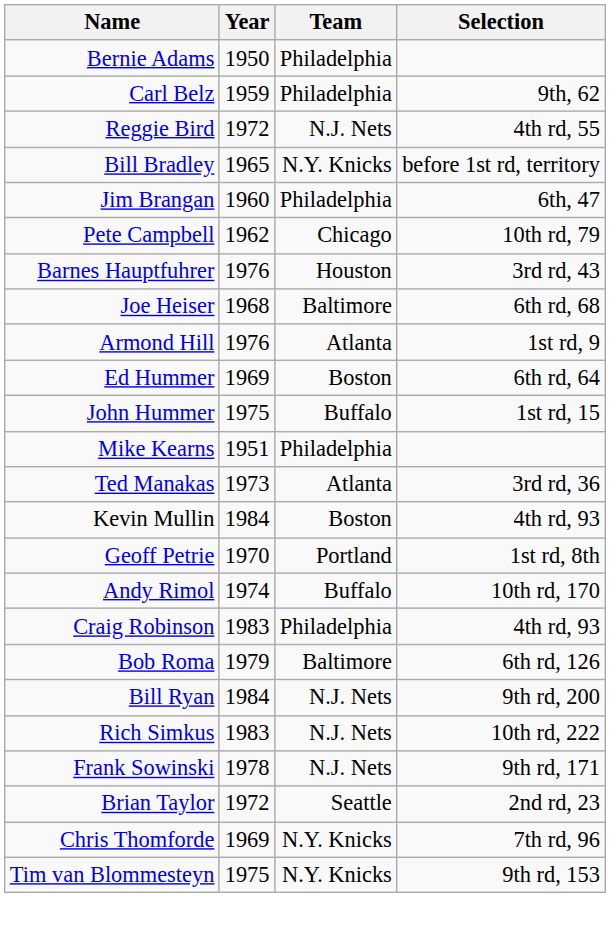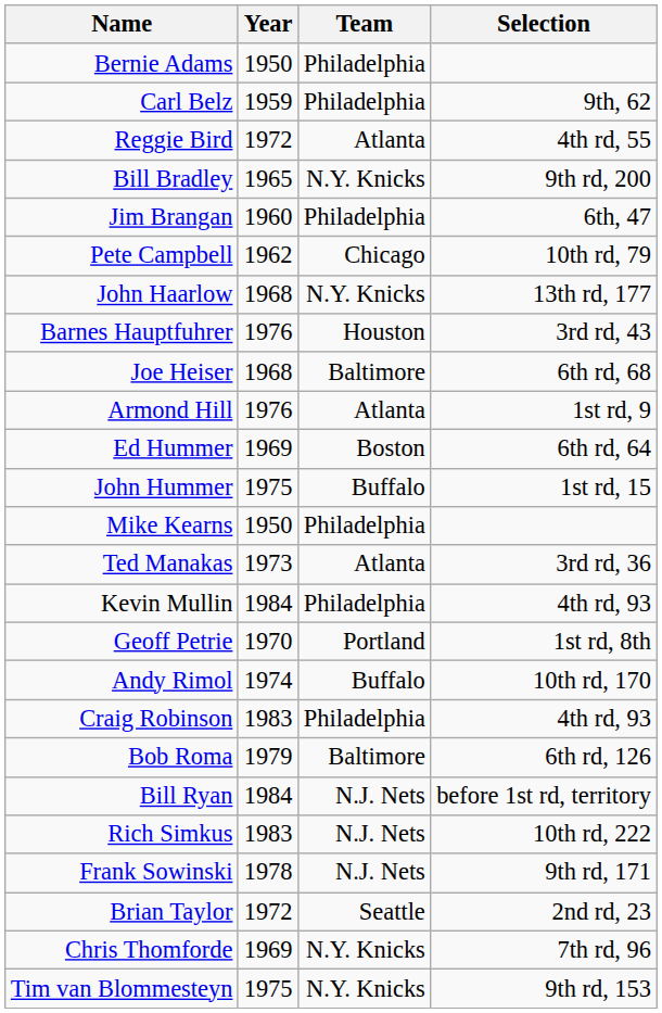Reggie Bird | Team: N.J. Nets -> Atlanta
Bill Bradley | Selection: before 1st rd, territory -> 9th rd, 200
+ row: John Haarlow | 1968 | N.Y. Knicks | 13th rd, 177
Mike Kearns | Year: 1951 -> 1950
Kevin Mullin | Team: Boston -> Philadelphia
Bill Ryan | Selection: 9th rd, 200 -> before 1st rd, territory
